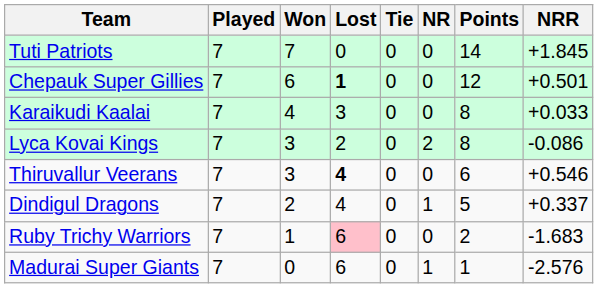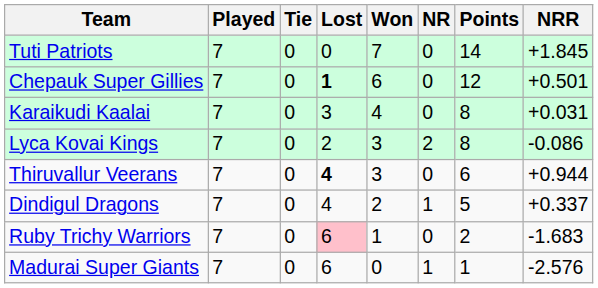columns swapped: Won <-> Tie
Karaikudi Kaalai | NRR: +0.033 -> +0.031
Thiruvallur Veerans | NRR: +0.546 -> +0.944
